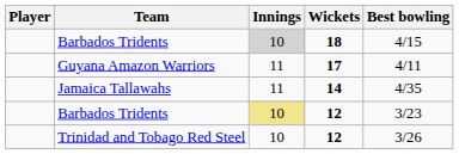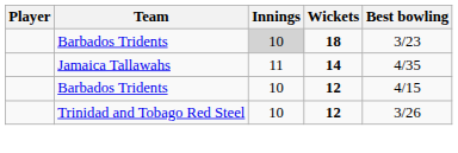Barbados Tridents / 18 | Best bowling: 4/15 -> 3/23
- row: Guyana Amazon Warriors | 11 | 17 | 4/11
Barbados Tridents / 12 | Innings: khaki background -> no background
Barbados Tridents / 12 | Best bowling: 3/23 -> 4/15
